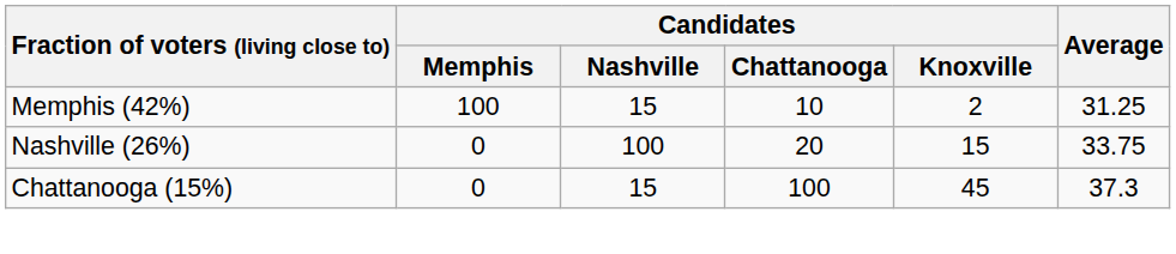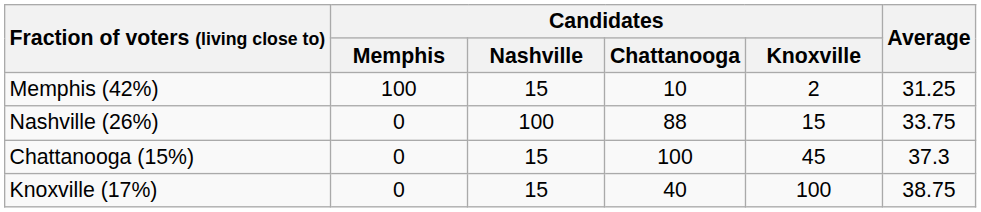Nashville (26%) | Candidates / Chattanooga: 20 -> 88
+ row: Knoxville (17%) | 0 | 15 | 40 | 100 | 38.75
